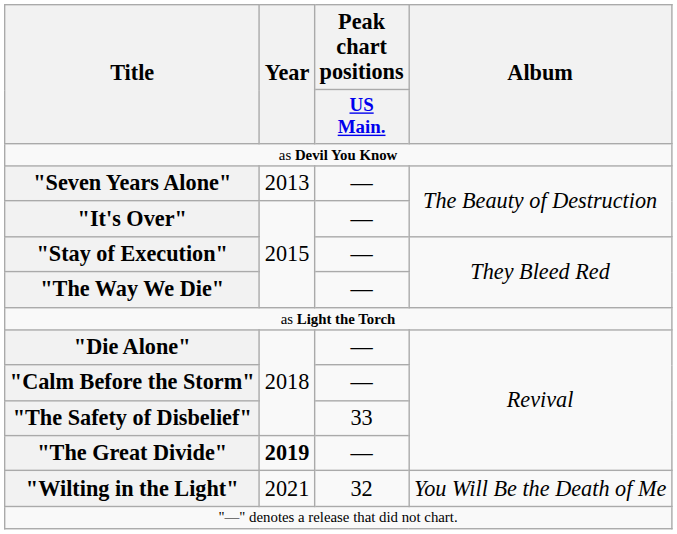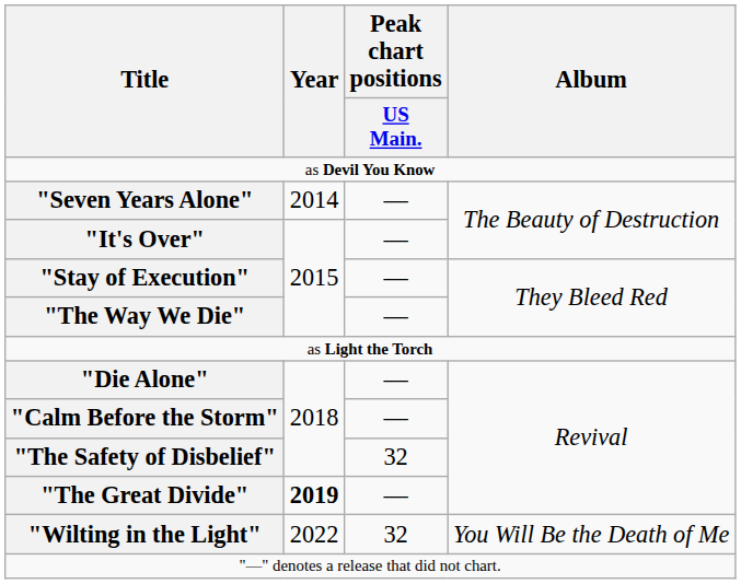"Seven Years Alone" | Year: 2013 -> 2014
"The Safety of Disbelief" | Peak chart positions / US Main.: 33 -> 32
"Wilting in the Light" | Year: 2021 -> 2022
